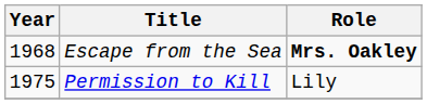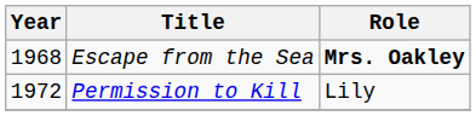Permission to Kill | Year: 1975 -> 1972
